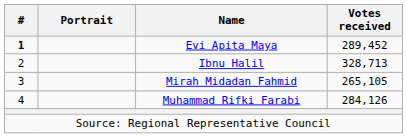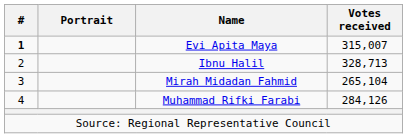Evi Apita Maya | Votes received: 289,452 -> 315,007
Mirah Midadan Fahmid | Votes received: 265,105 -> 265,104
